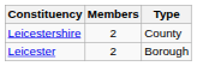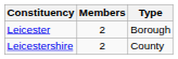rows swapped: Leicester <-> Leicestershire
